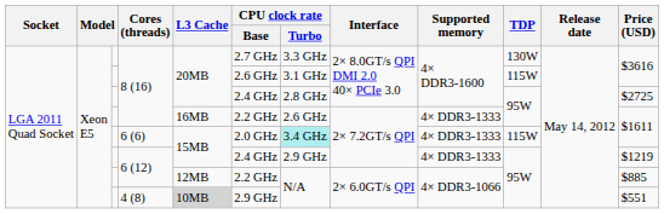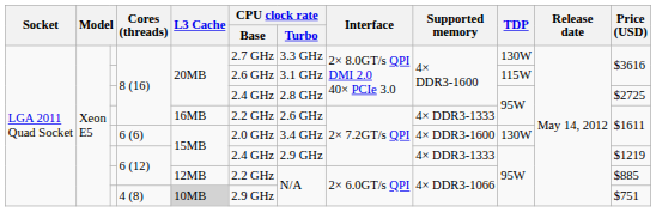6 (6) | CPU clock rate / Turbo: paleturquoise background -> no background
6 (6) | Supported memory: 4× DDR3-1333 -> 4× DDR3-1600
6 (6) | TDP: 115W -> 130W
4 (8) | Price (USD): $551 -> $751
